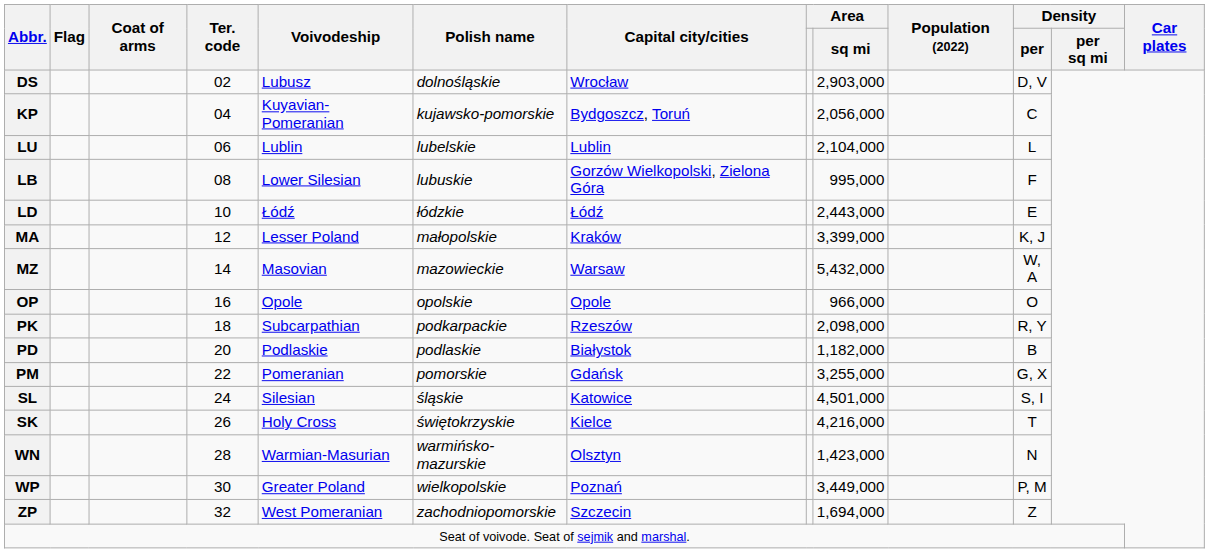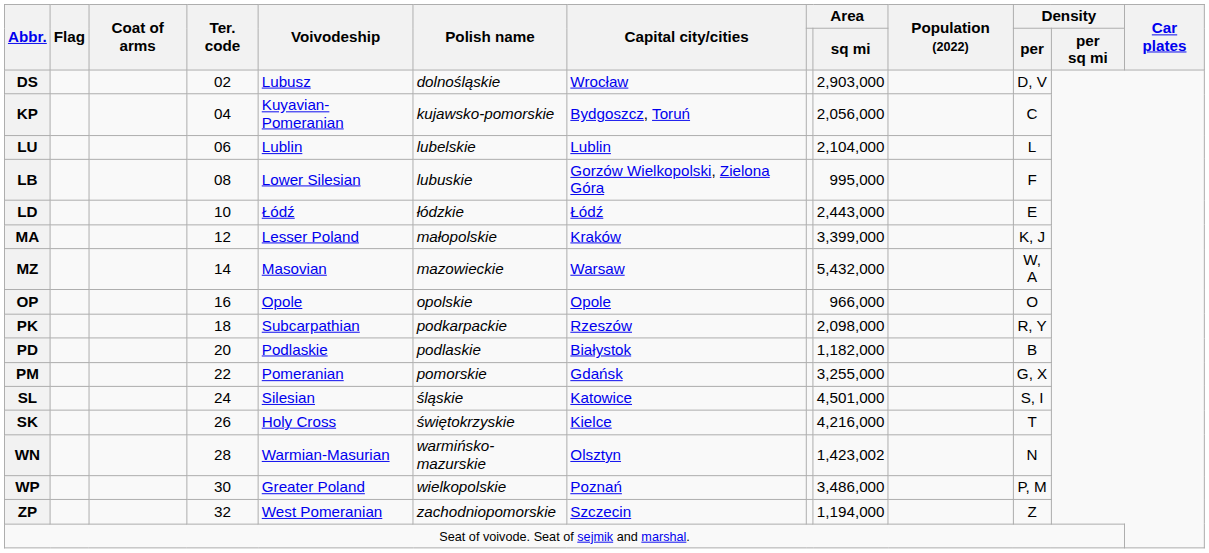WN | Area / sq mi: 1,423,000 -> 1,423,002
WP | Area / sq mi: 3,449,000 -> 3,486,000
ZP | Area / sq mi: 1,694,000 -> 1,194,000
